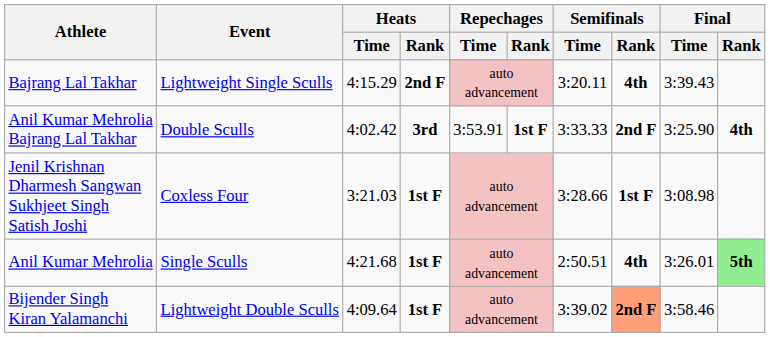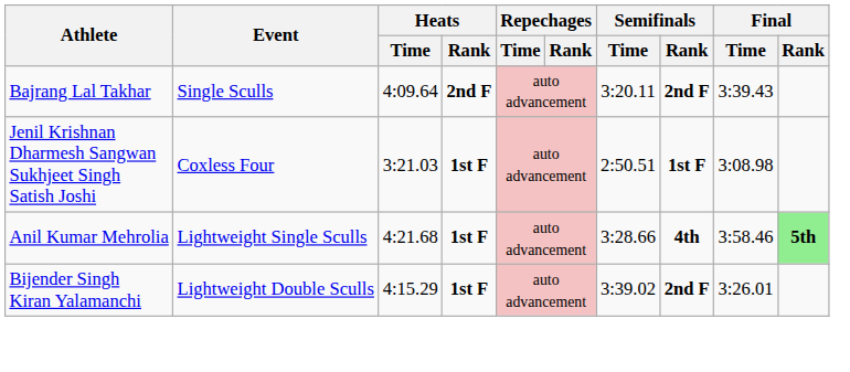Bajrang Lal Takhar | Event: Lightweight Single Sculls -> Single Sculls
Bajrang Lal Takhar | Heats / Time: 4:15.29 -> 4:09.64
Bajrang Lal Takhar | Semifinals / Rank: 4th -> 2nd F
- row: Anil Kumar Mehrolia Bajrang Lal Takhar | Double Sculls | 4:02.42 | 3rd | 3:53.91 | 1st F | 3:33.33 | 2nd F | 3:25.90 | 4th
Jenil Krishnan Dharmesh Sangwan Sukhjeet Singh Satish Joshi | Semifinals / Time: 3:28.66 -> 2:50.51
Anil Kumar Mehrolia | Event: Single Sculls -> Lightweight Single Sculls
Anil Kumar Mehrolia | Semifinals / Time: 2:50.51 -> 3:28.66
Anil Kumar Mehrolia | Final / Time: 3:26.01 -> 3:58.46
Bijender Singh Kiran Yalamanchi | Heats / Time: 4:09.64 -> 4:15.29
Bijender Singh Kiran Yalamanchi | Semifinals / Rank: lightsalmon background -> no background
Bijender Singh Kiran Yalamanchi | Final / Time: 3:58.46 -> 3:26.01
